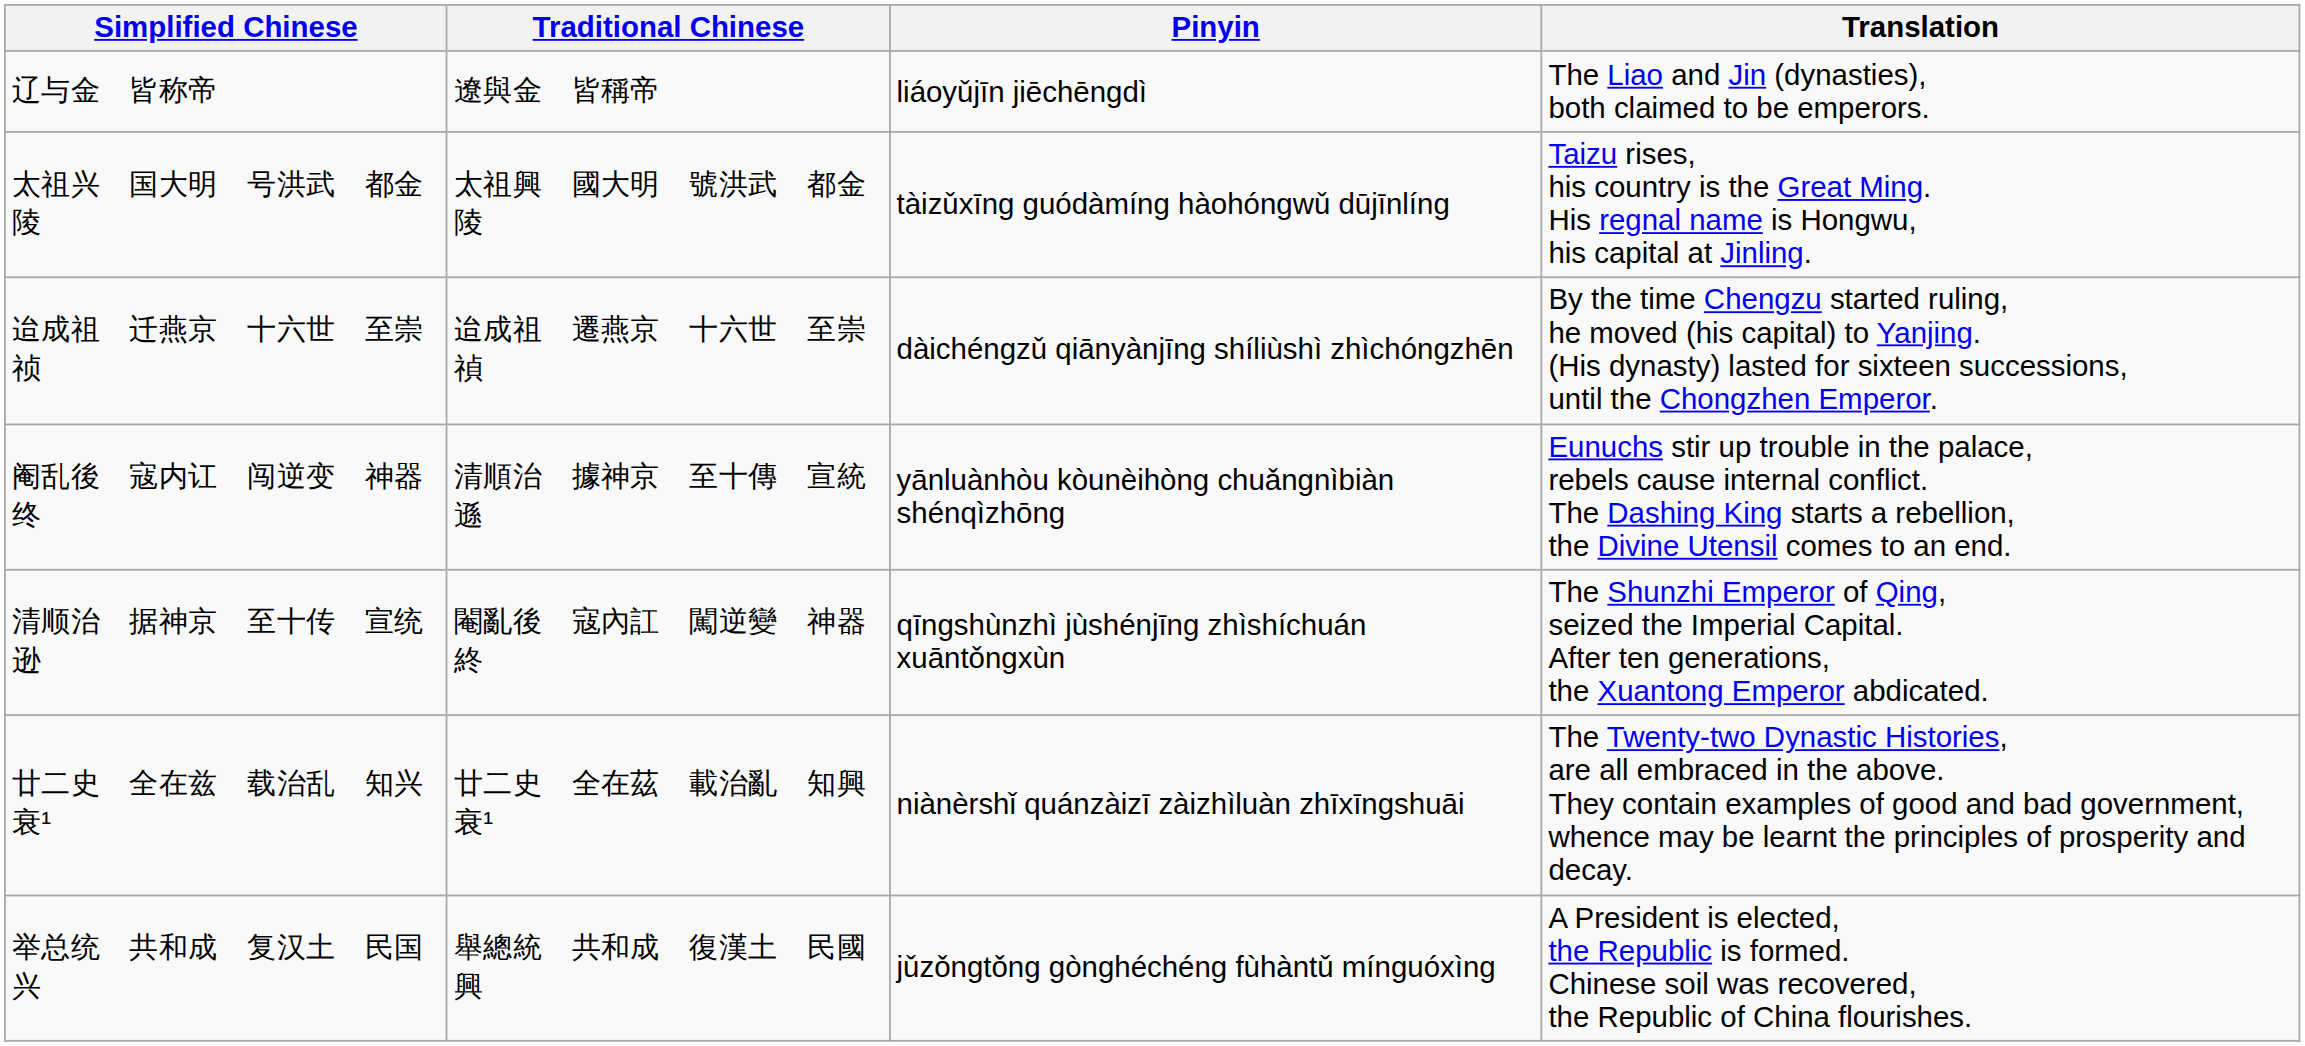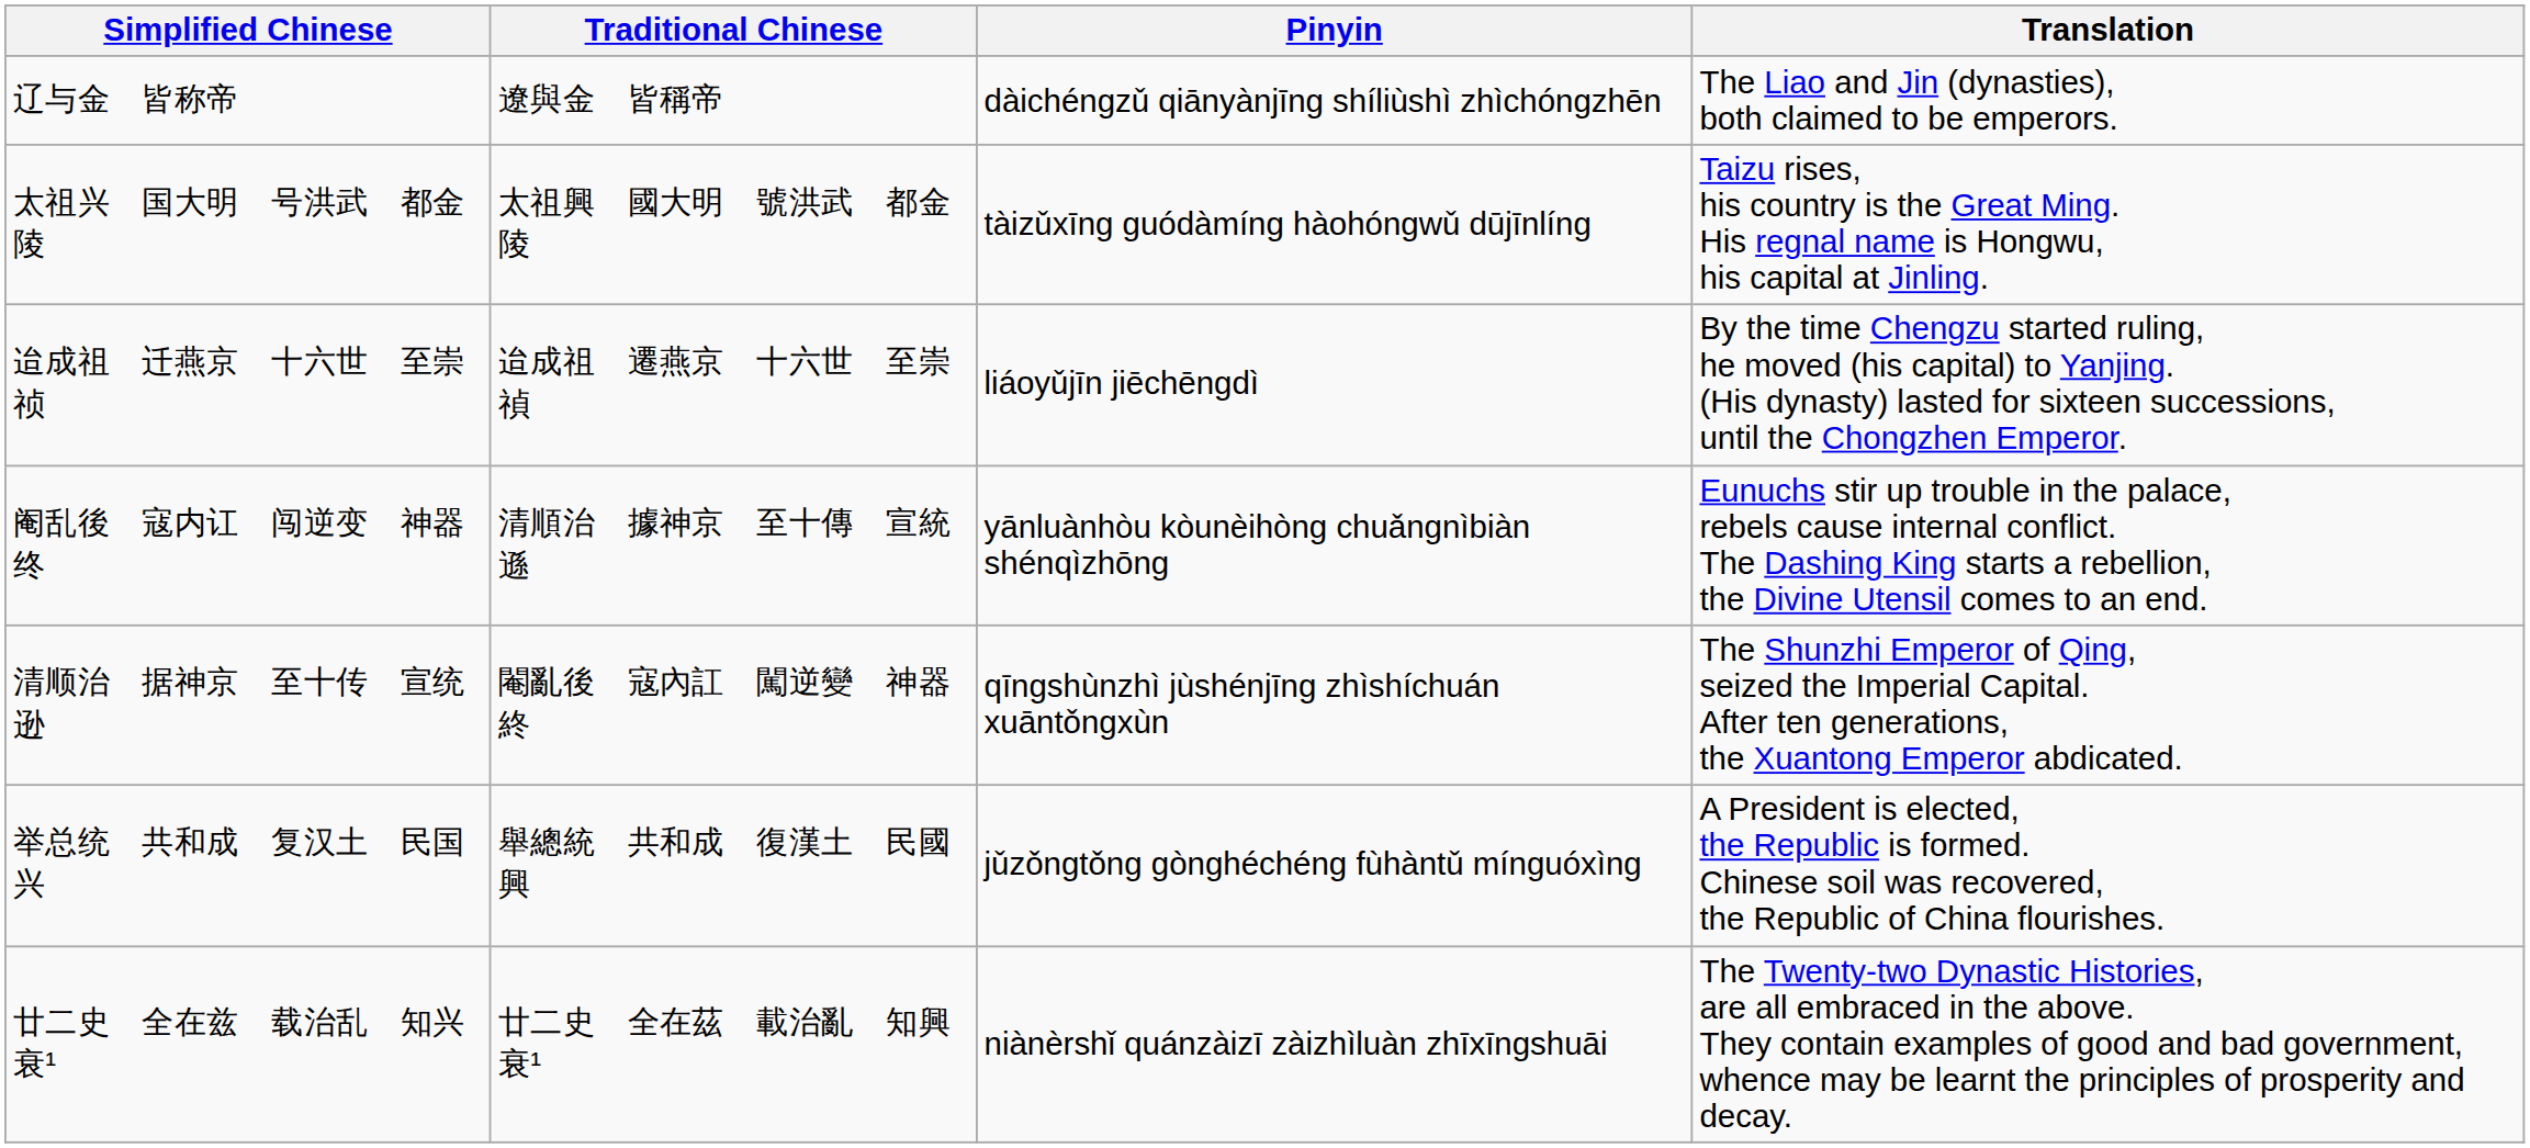辽与金 皆称帝 | Pinyin: liáoyǔjīn jiēchēngdì -> dàichéngzǔ qiānyànjīng shíliùshì zhìchóngzhēn
迨成祖 迁燕京 十六世 至崇祯 | Pinyin: dàichéngzǔ qiānyànjīng shíliùshì zhìchóngzhēn -> liáoyǔjīn jiēchēngdì
rows swapped: 举总统 共和成 复汉土 民国兴 <-> 廿二史 全在兹 载治乱 知兴衰¹
